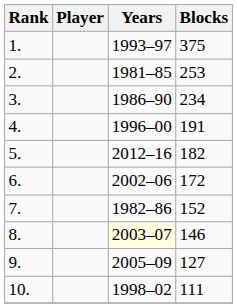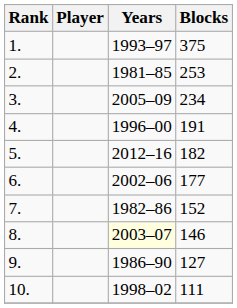3. | Years: 1986–90 -> 2005–09
6. | Blocks: 172 -> 177
9. | Years: 2005–09 -> 1986–90
